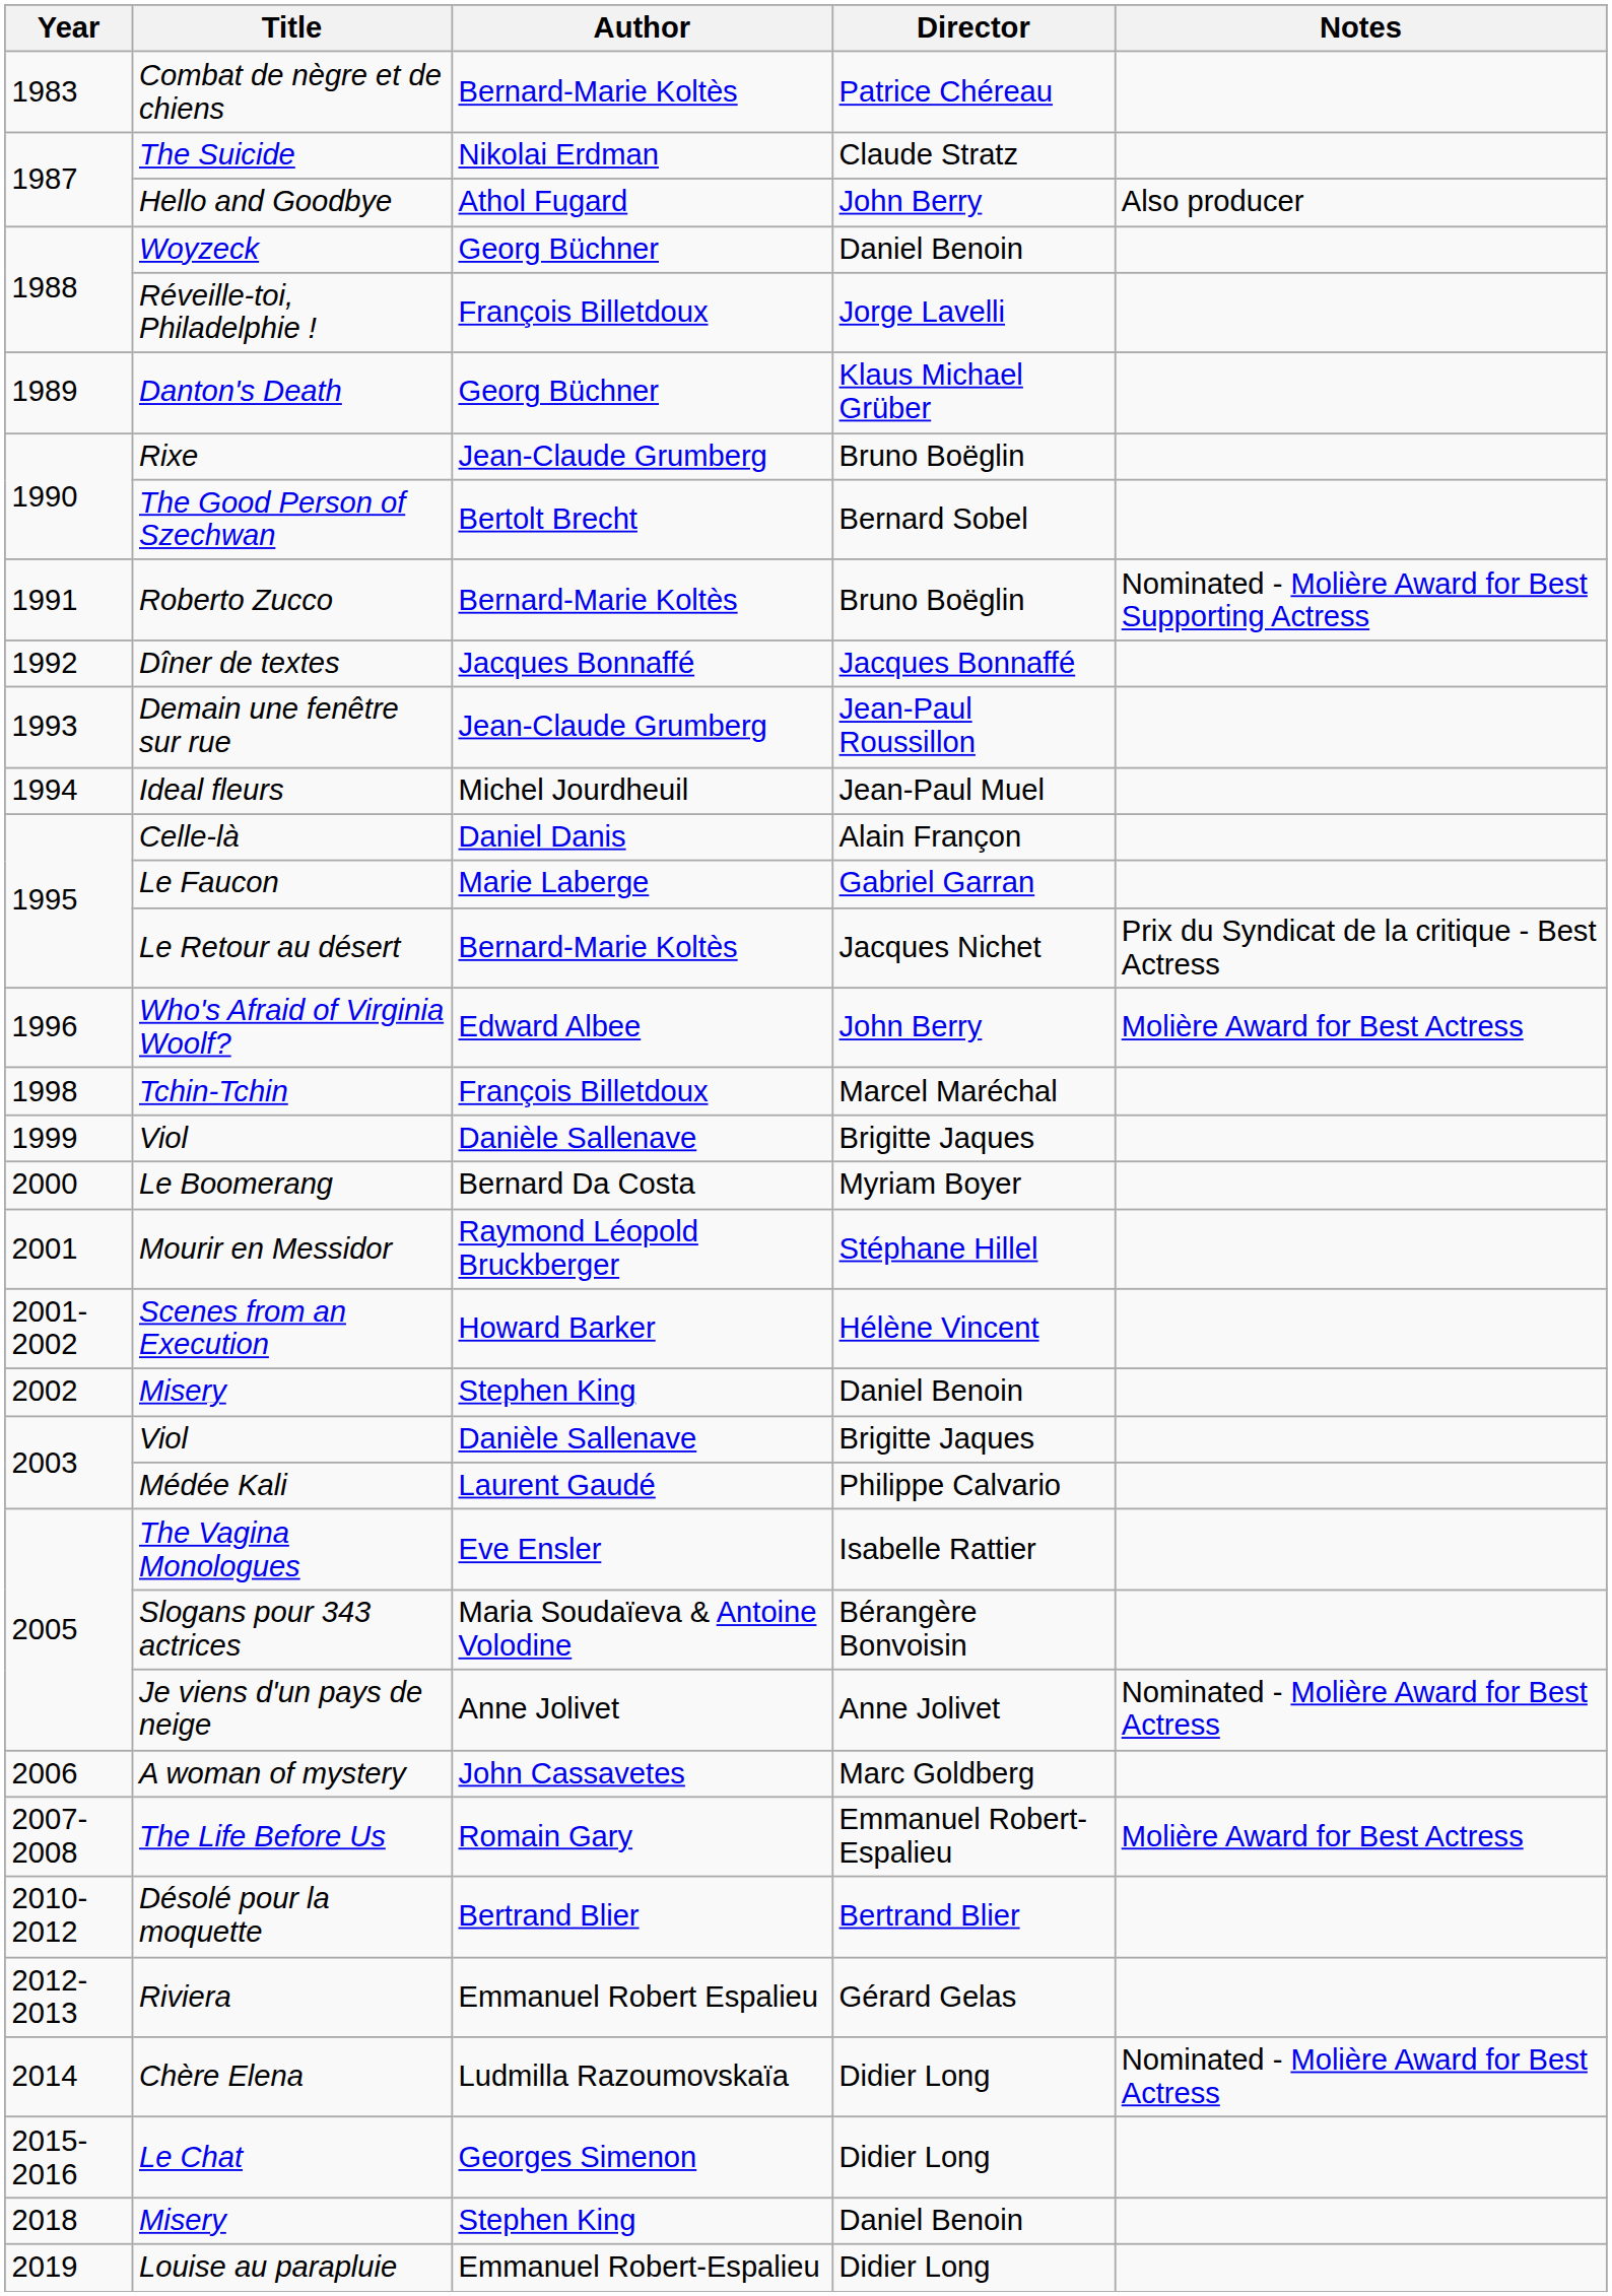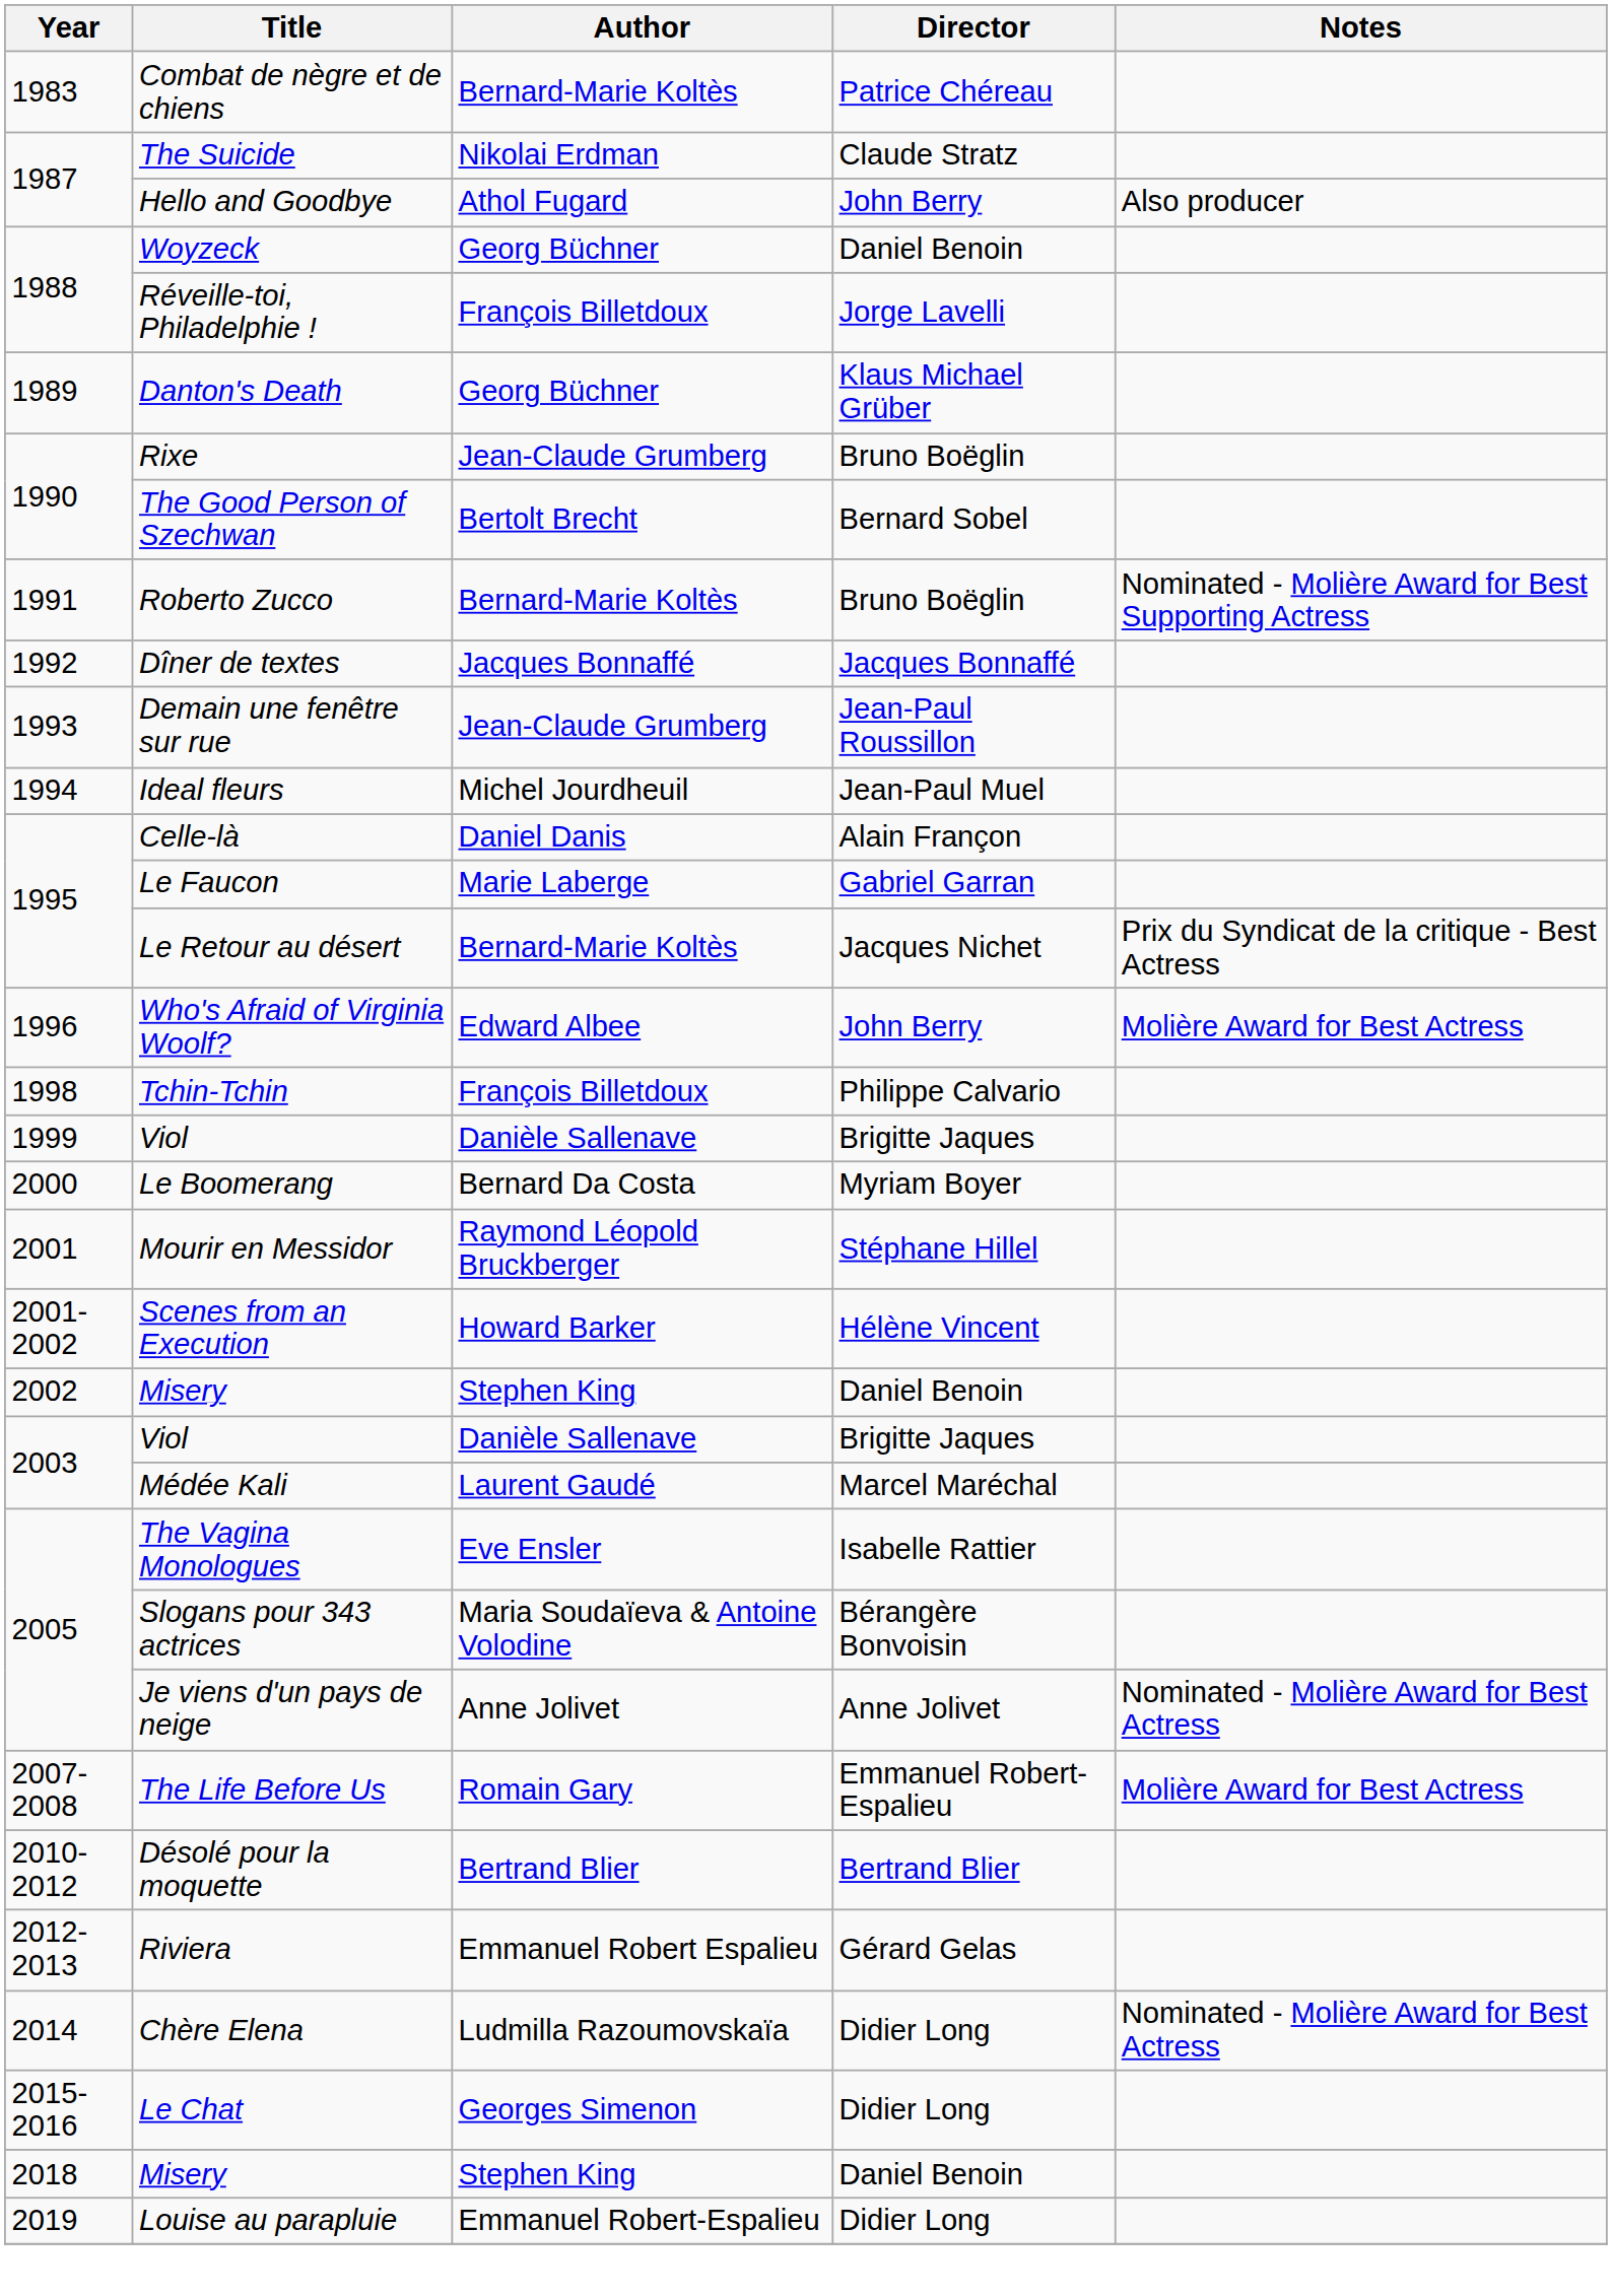Tchin-Tchin | Director: Marcel Maréchal -> Philippe Calvario
Médée Kali | Director: Philippe Calvario -> Marcel Maréchal
- row: 2006 | A woman of mystery | John Cassavetes | Marc Goldberg
